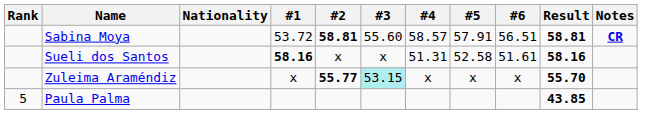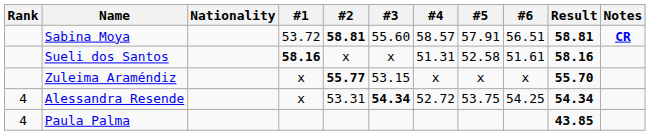Zuleima Araméndiz | #3: paleturquoise background -> no background
+ row: 4 | Alessandra Resende | x | 53.31 | 54.34 | 52.72 | 53.75 | 54.25 | 54.34
Paula Palma | Rank: 5 -> 4
